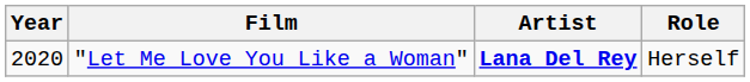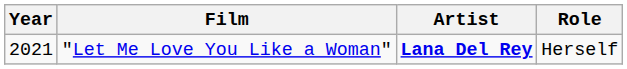"Let Me Love You Like a Woman" | Year: 2020 -> 2021
